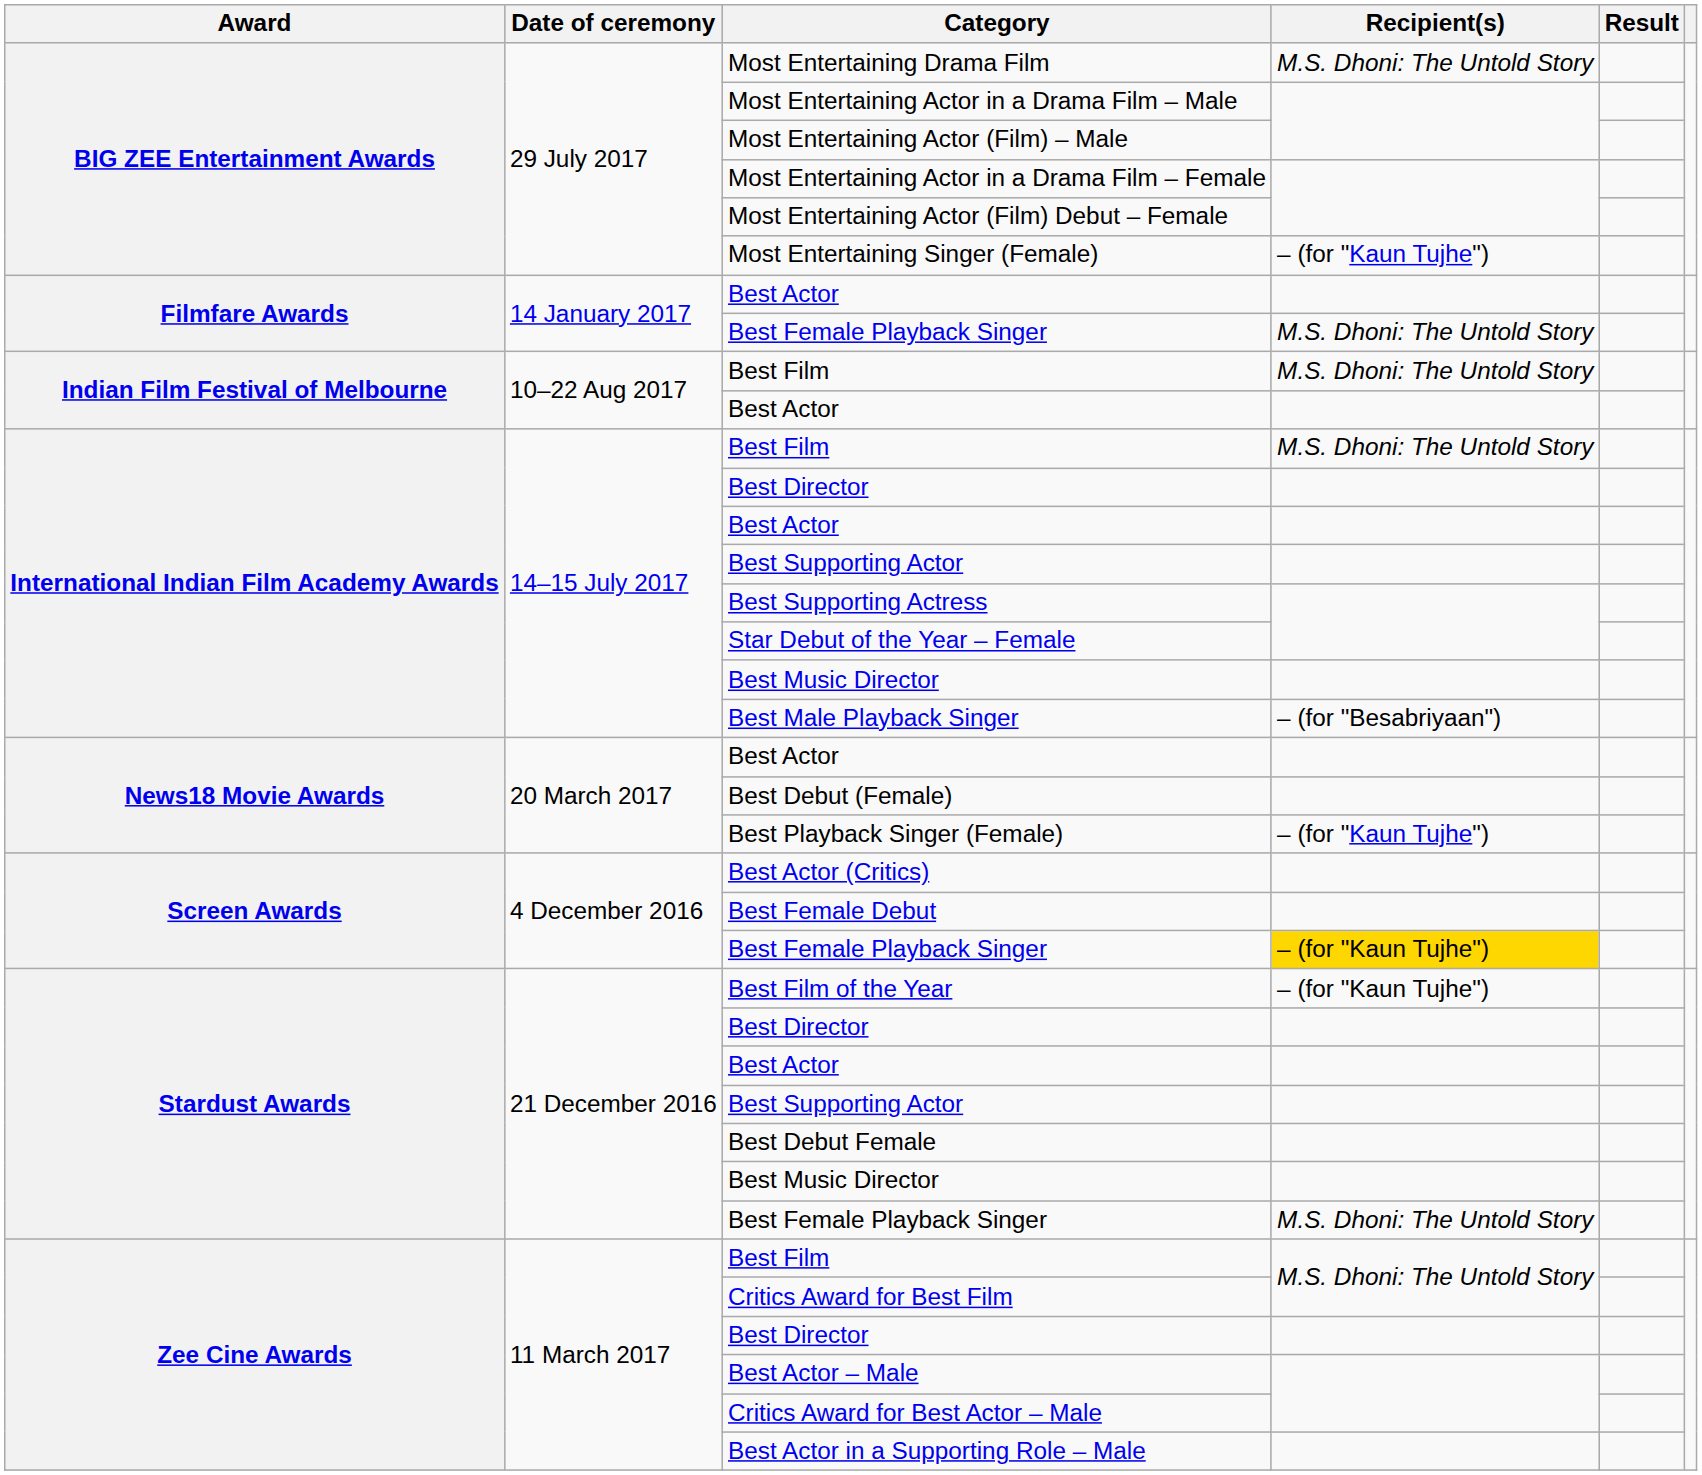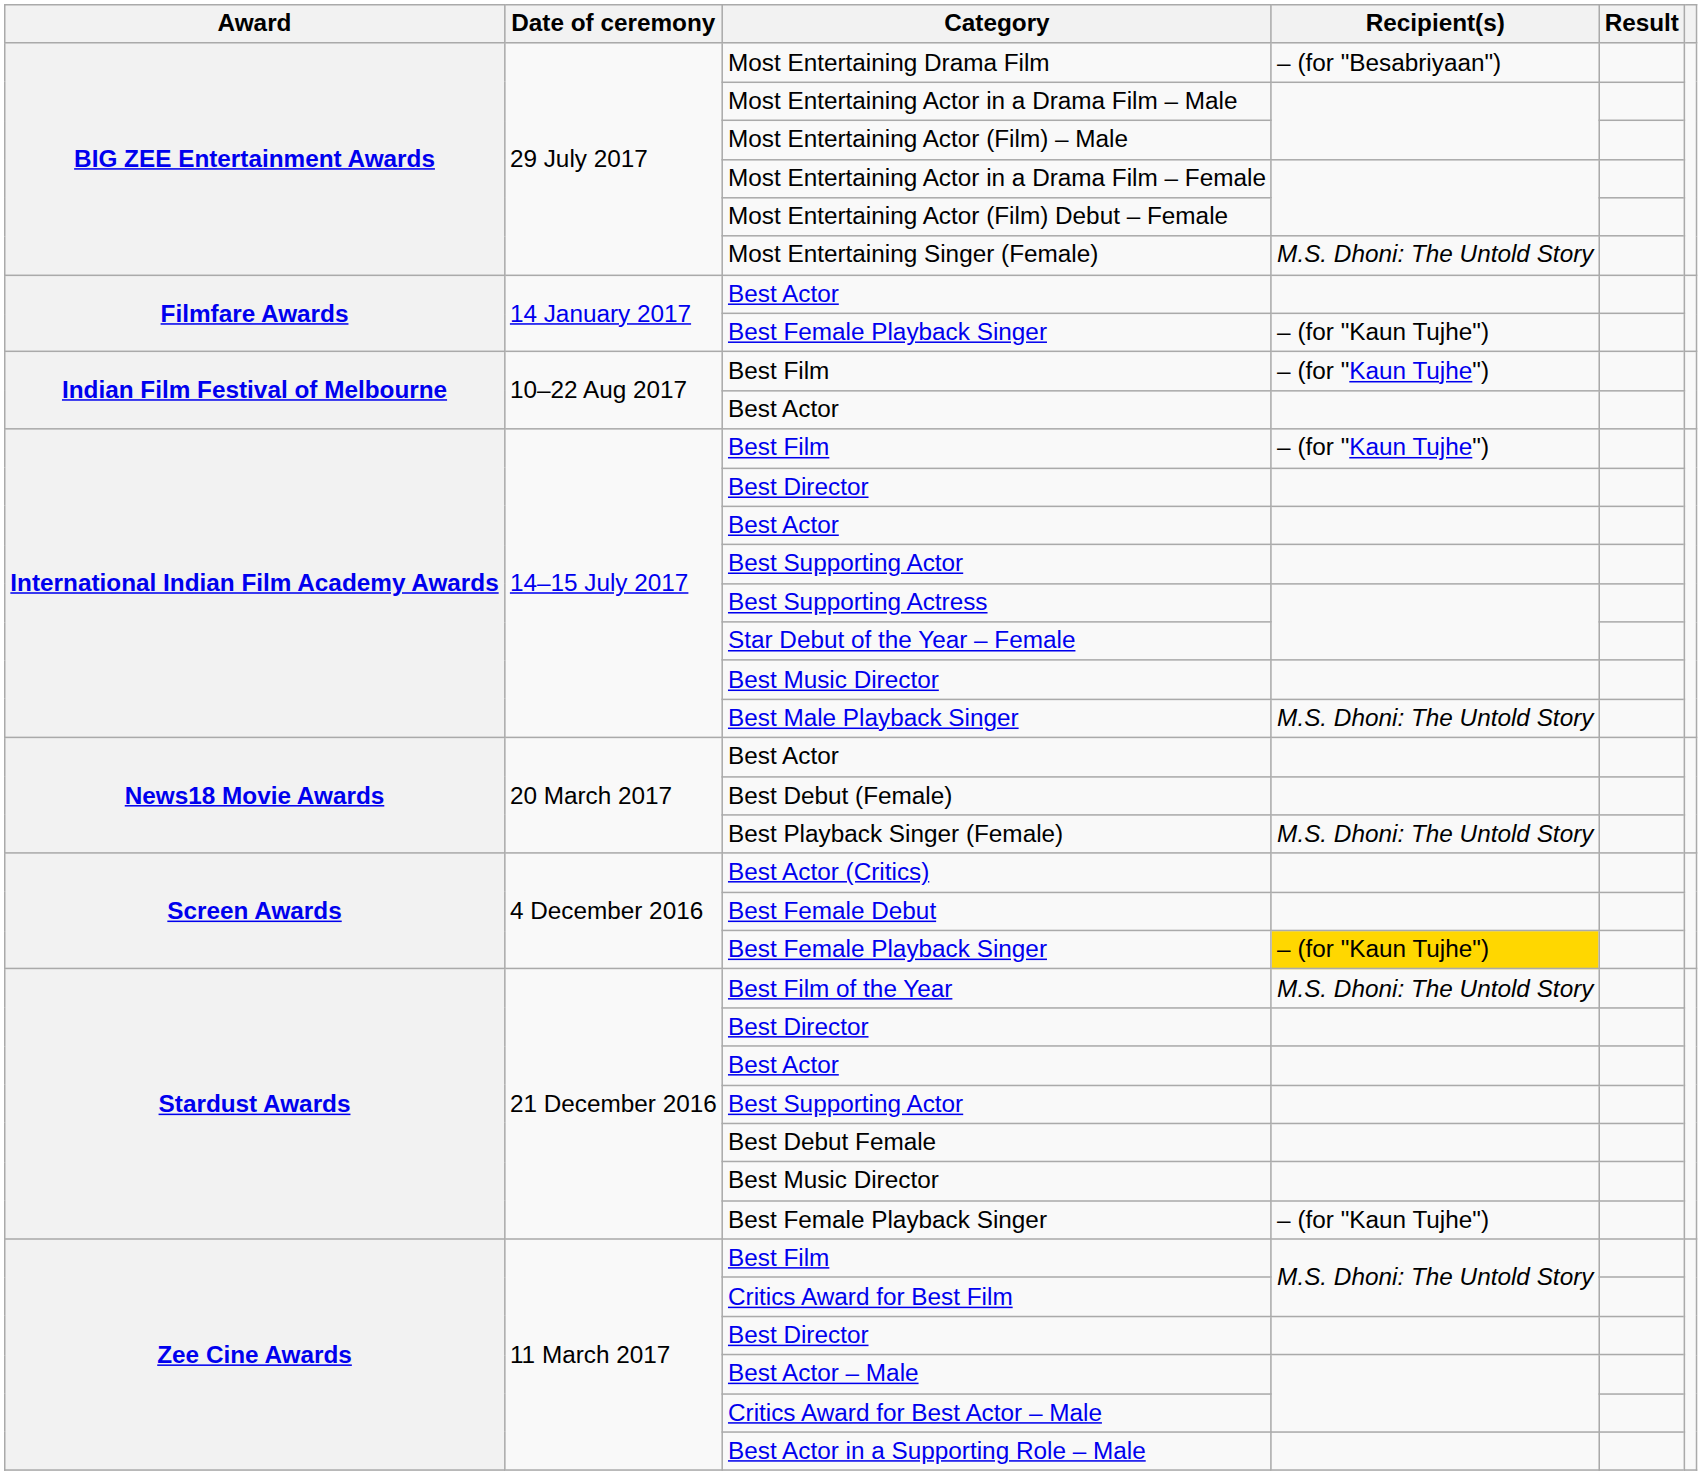Most Entertaining Drama Film | Recipient(s): M.S. Dhoni: The Untold Story -> – (for "Besabriyaan")
Most Entertaining Singer (Female) | Recipient(s): – (for "Kaun Tujhe") -> M.S. Dhoni: The Untold Story
Filmfare Awards / Best Female Playback Singer | Recipient(s): M.S. Dhoni: The Untold Story -> – (for "Kaun Tujhe")
Indian Film Festival of Melbourne / Best Film | Recipient(s): M.S. Dhoni: The Untold Story -> – (for "Kaun Tujhe")
International Indian Film Academy Awards / Best Film | Recipient(s): M.S. Dhoni: The Untold Story -> – (for "Kaun Tujhe")
Best Male Playback Singer | Recipient(s): – (for "Besabriyaan") -> M.S. Dhoni: The Untold Story
Best Playback Singer (Female) | Recipient(s): – (for "Kaun Tujhe") -> M.S. Dhoni: The Untold Story
Best Film of the Year | Recipient(s): – (for "Kaun Tujhe") -> M.S. Dhoni: The Untold Story
Stardust Awards / Best Female Playback Singer | Recipient(s): M.S. Dhoni: The Untold Story -> – (for "Kaun Tujhe")
